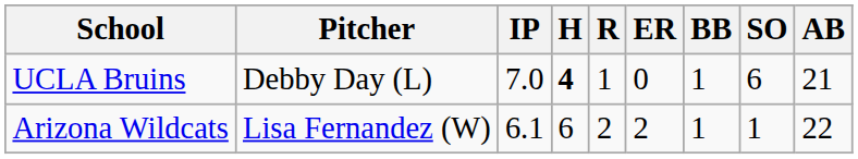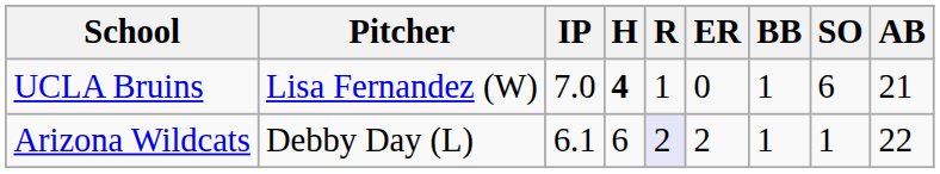UCLA Bruins | Pitcher: Debby Day (L) -> Lisa Fernandez (W)
Arizona Wildcats | Pitcher: Lisa Fernandez (W) -> Debby Day (L)
Arizona Wildcats | R: no background -> lavender background
